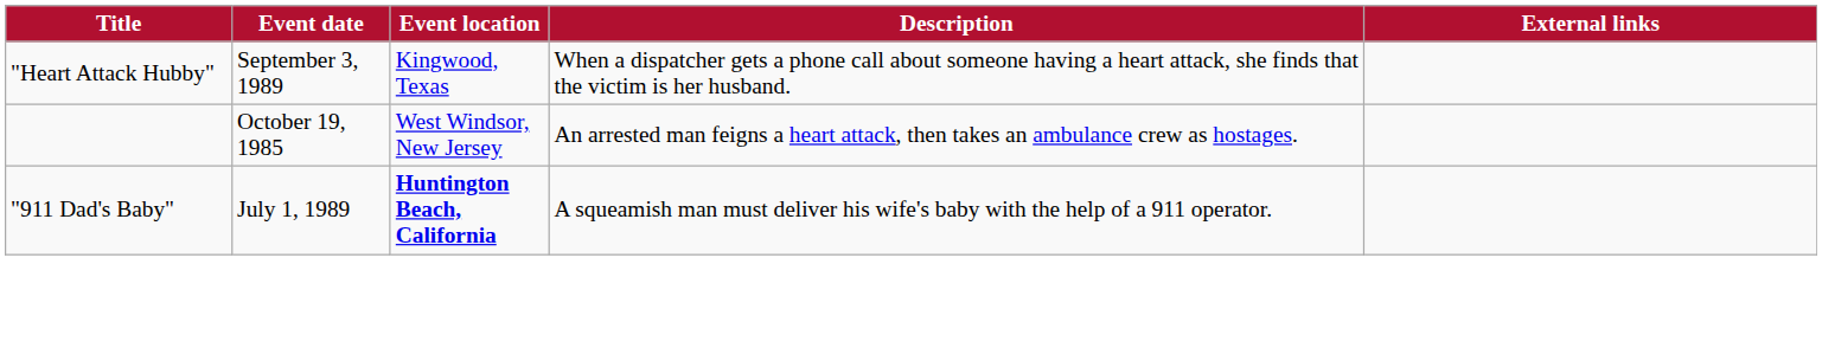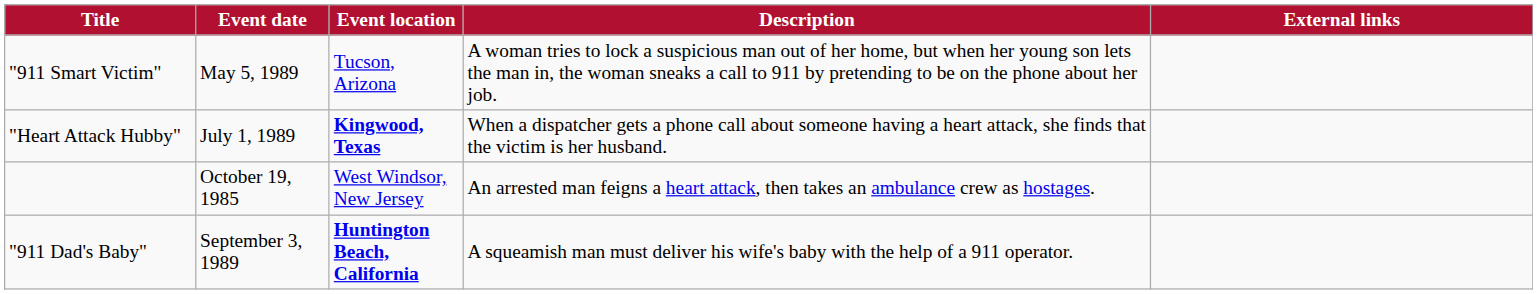+ row: "911 Smart Victim" | May 5, 1989 | Tucson, Arizona | A woman tries to lock a suspicious man out of her home, but when her young son lets the man in, the woman sneaks a call to 911 by pretending to be on the phone about her job.
"Heart Attack Hubby" | Event date: September 3, 1989 -> July 1, 1989
"Heart Attack Hubby" | Event location: normal -> bold
"911 Dad's Baby" | Event date: July 1, 1989 -> September 3, 1989
